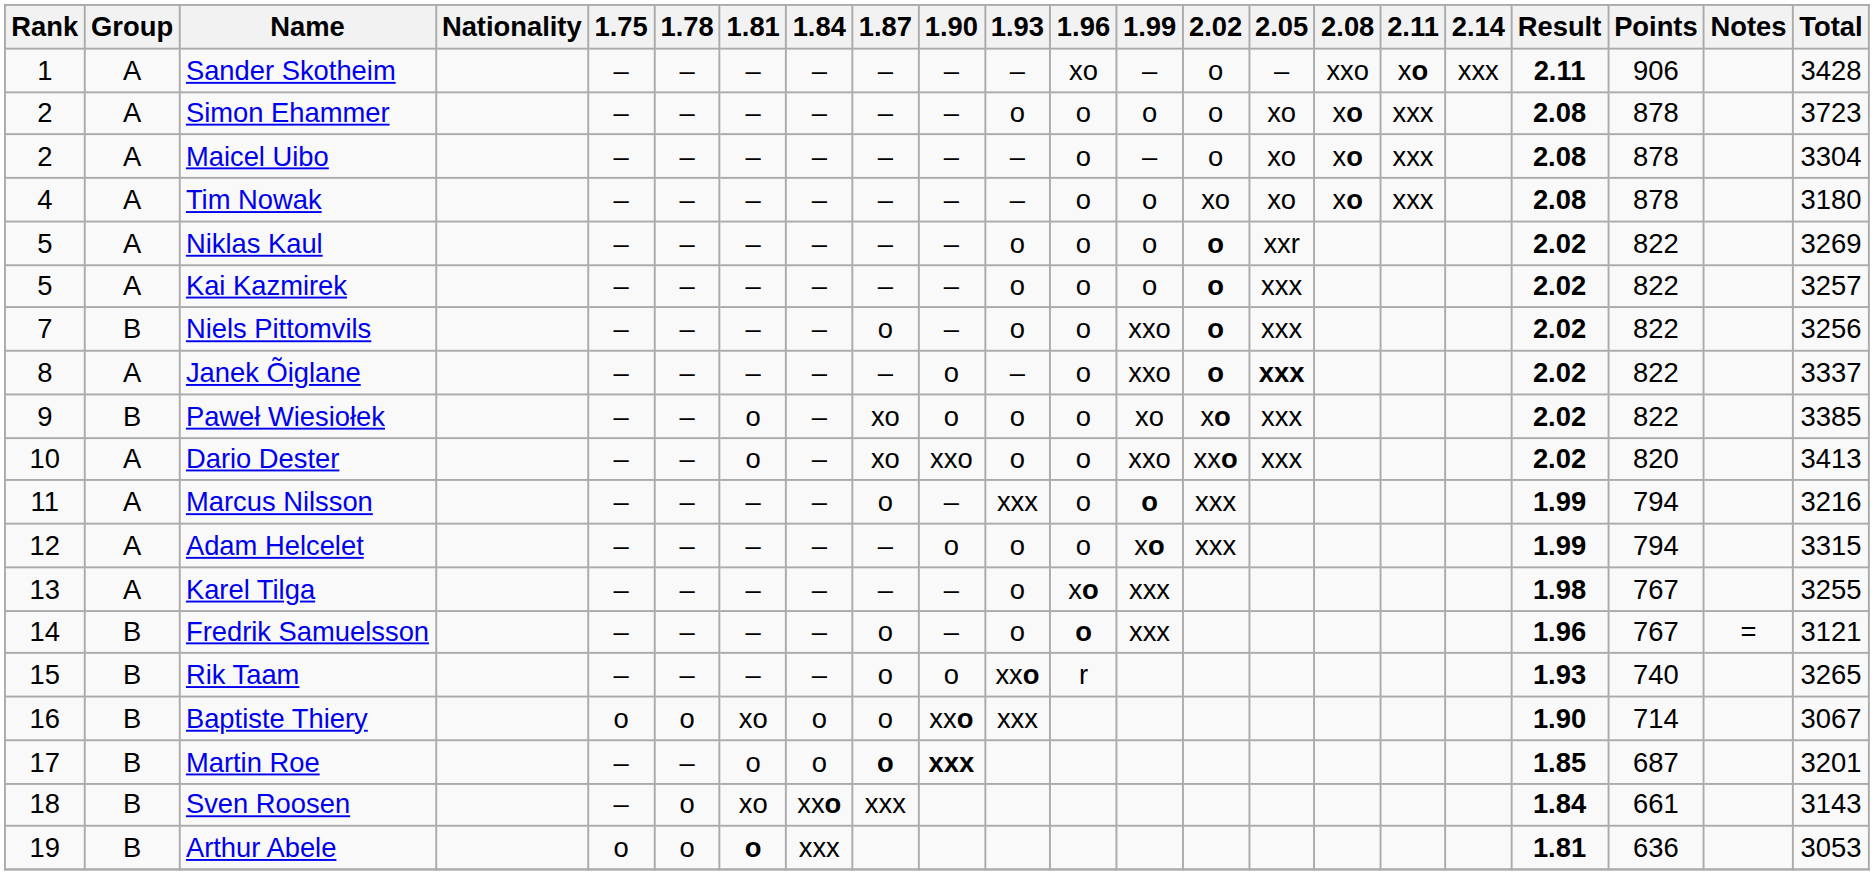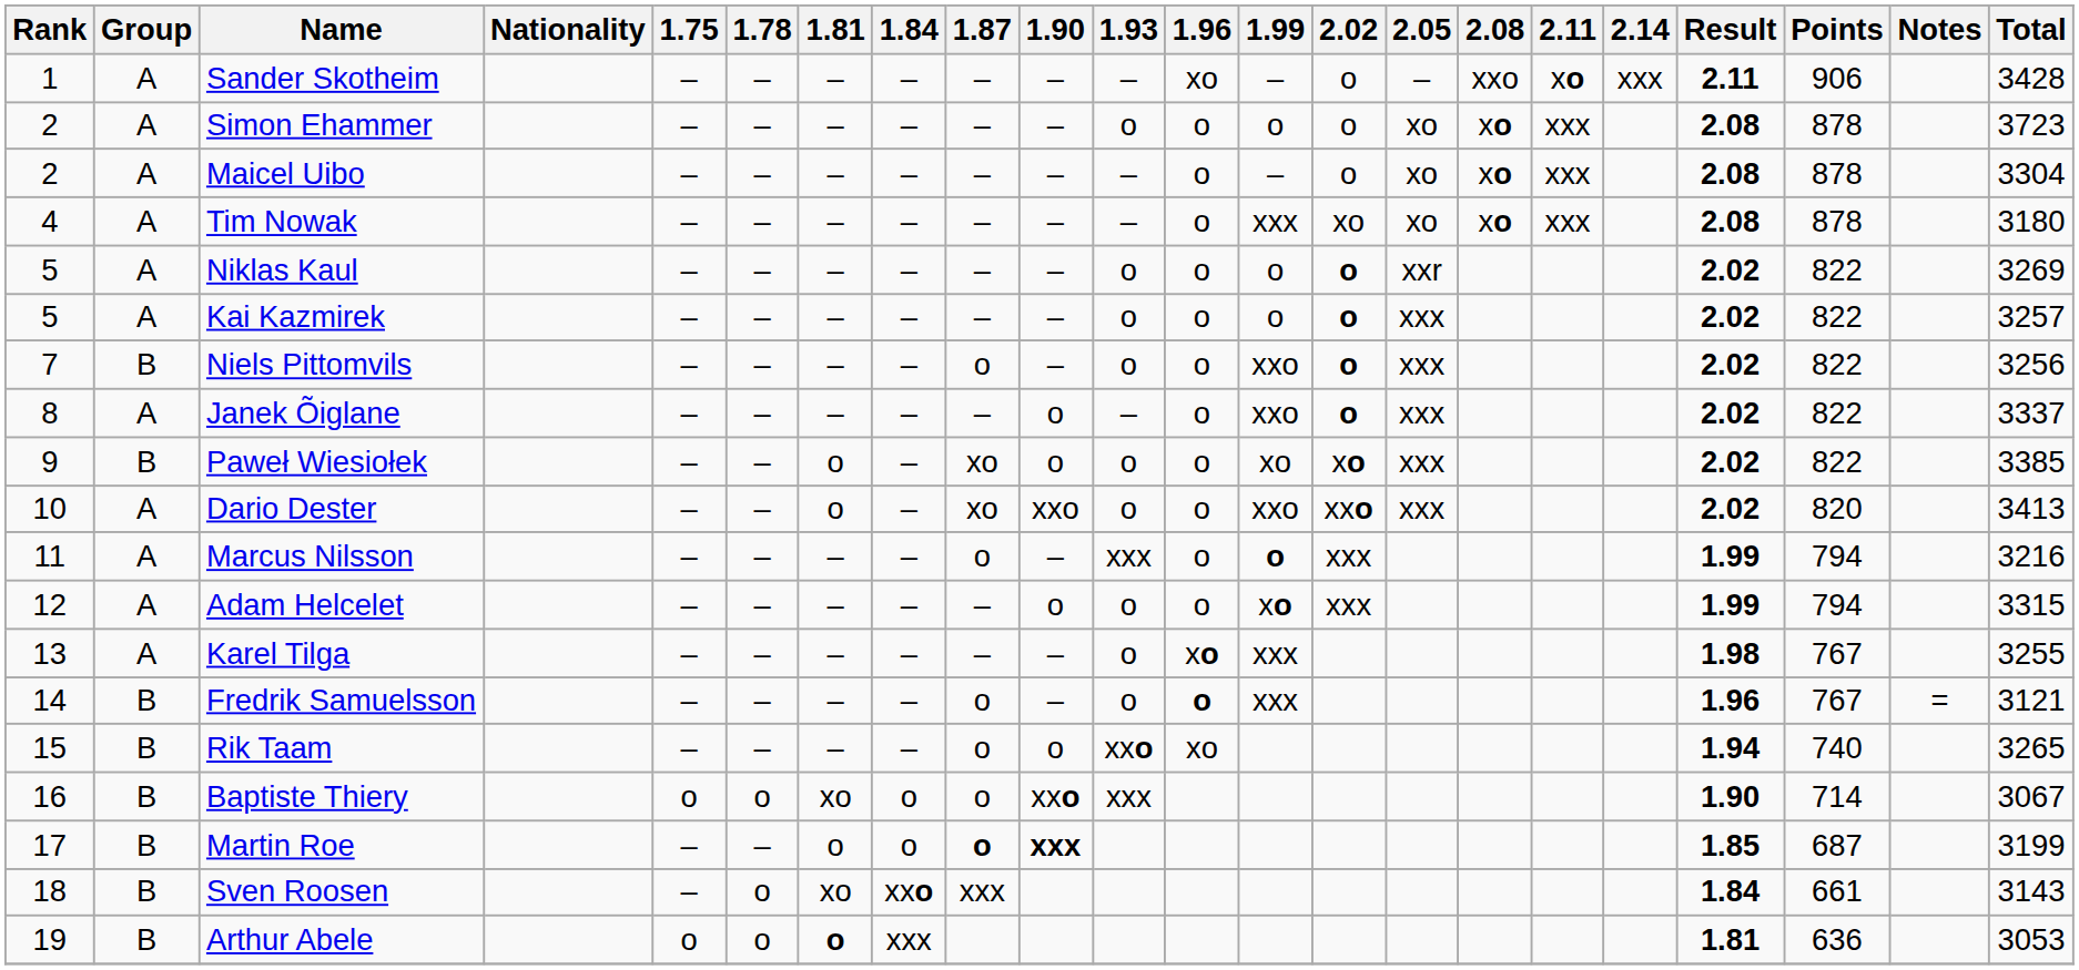Tim Nowak | 1.99: o -> xxx
Janek Õiglane | 2.05: bold -> normal
Rik Taam | 1.96: r -> xo
Rik Taam | Result: 1.93 -> 1.94
Martin Roe | Total: 3201 -> 3199
